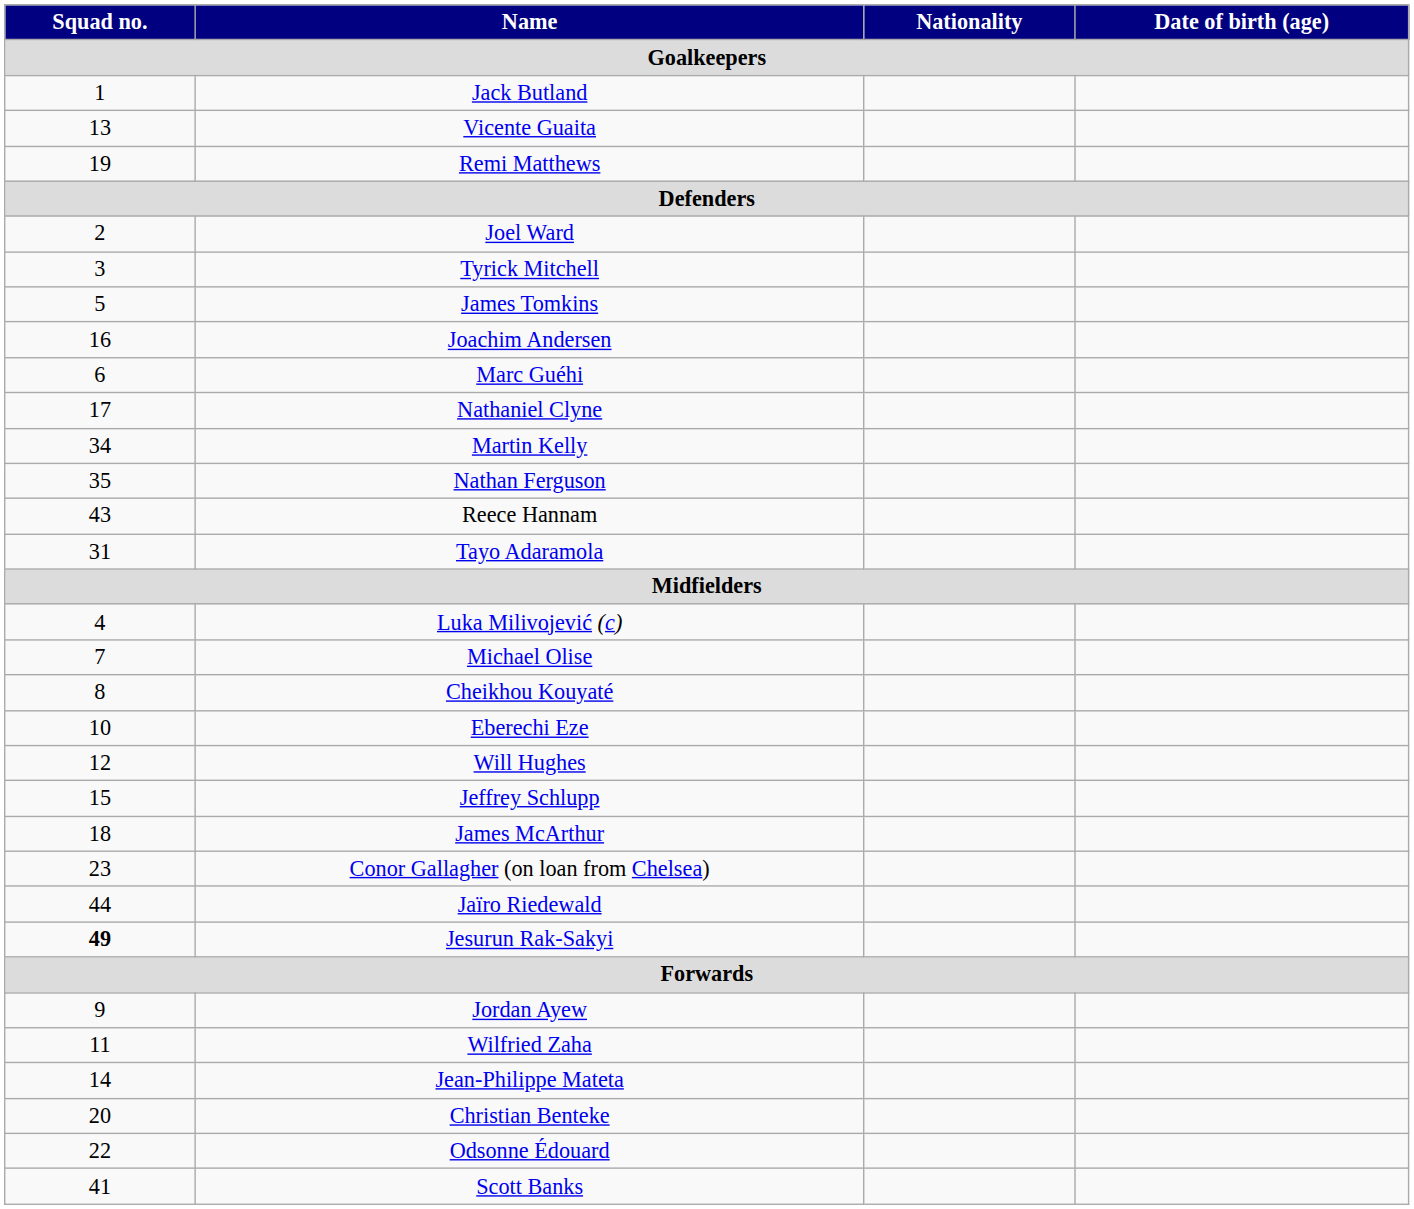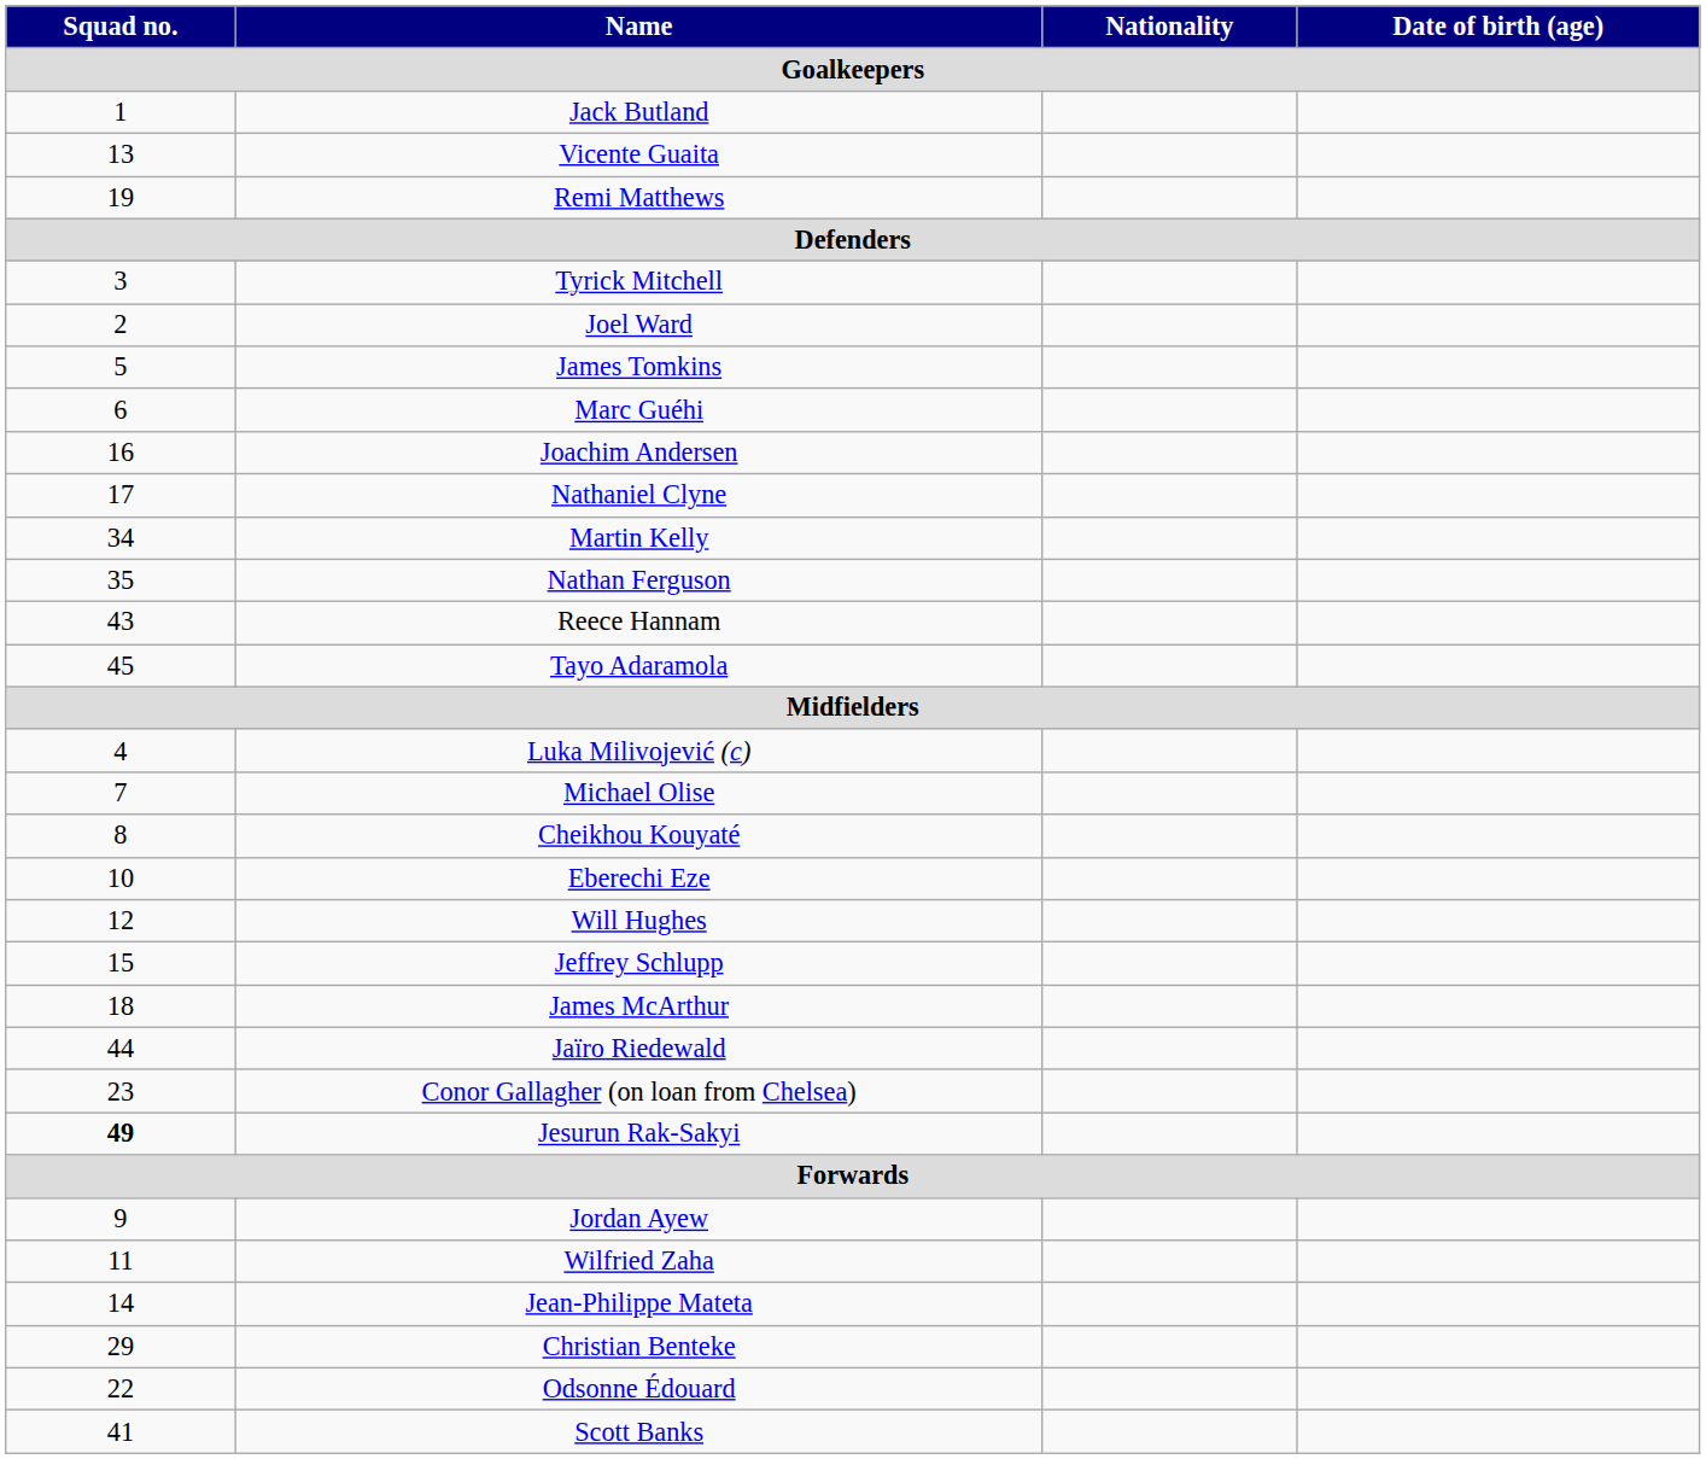rows swapped: Joel Ward <-> Tyrick Mitchell
rows swapped: Marc Guéhi <-> Joachim Andersen
Tayo Adaramola | Squad no.: 31 -> 45
rows swapped: Conor Gallagher (on loan from Chelsea) <-> Jaïro Riedewald
Christian Benteke | Squad no.: 20 -> 29
